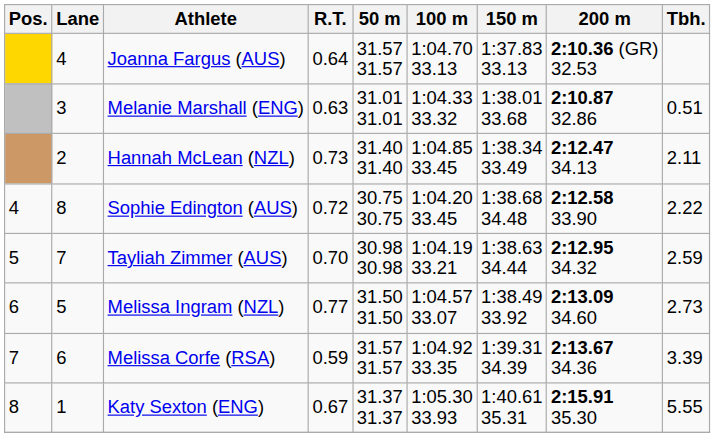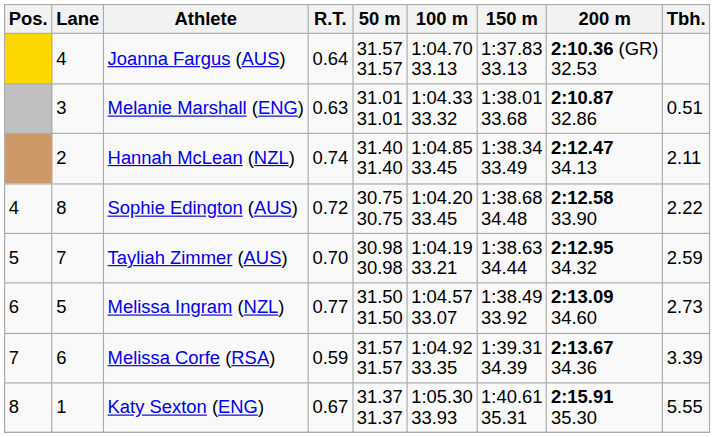Hannah McLean (NZL) | R.T.: 0.73 -> 0.74
